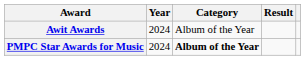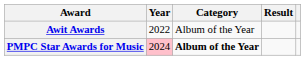Awit Awards | Year: 2024 -> 2022
PMPC Star Awards for Music | Year: no background -> pink background
